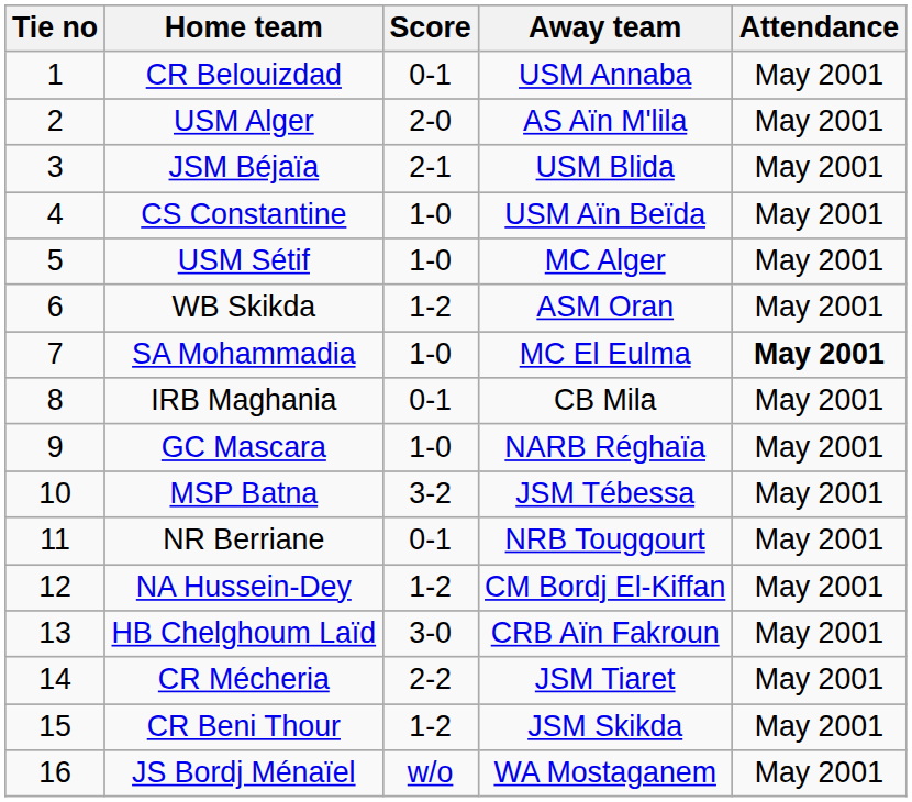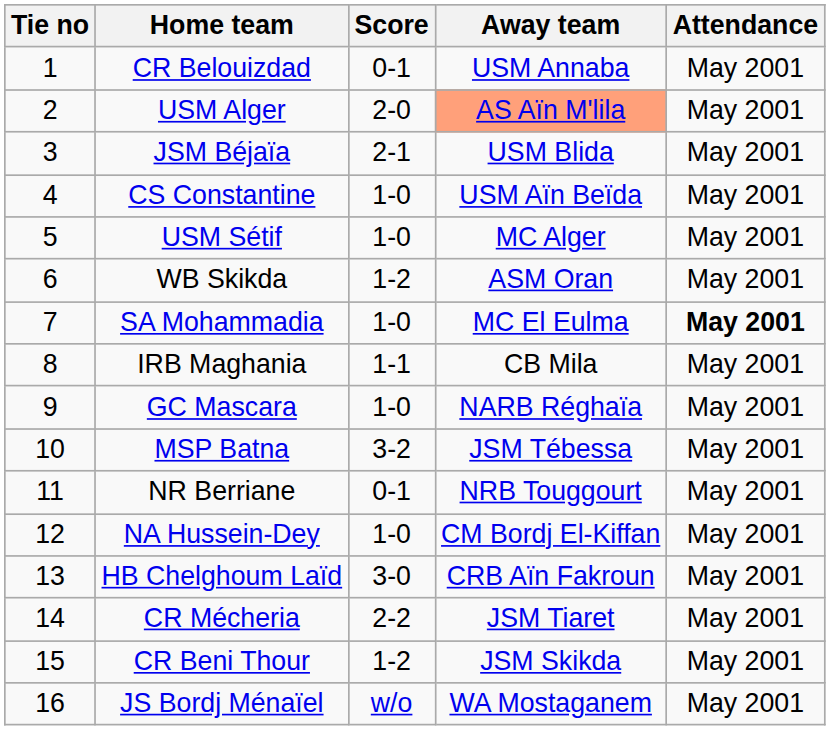USM Alger | Away team: no background -> lightsalmon background
IRB Maghania | Score: 0-1 -> 1-1
NA Hussein-Dey | Score: 1-2 -> 1-0
